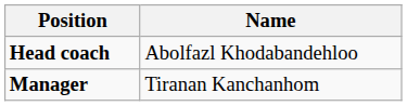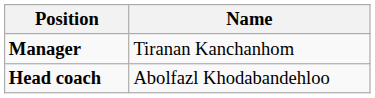rows swapped: Manager <-> Head coach
